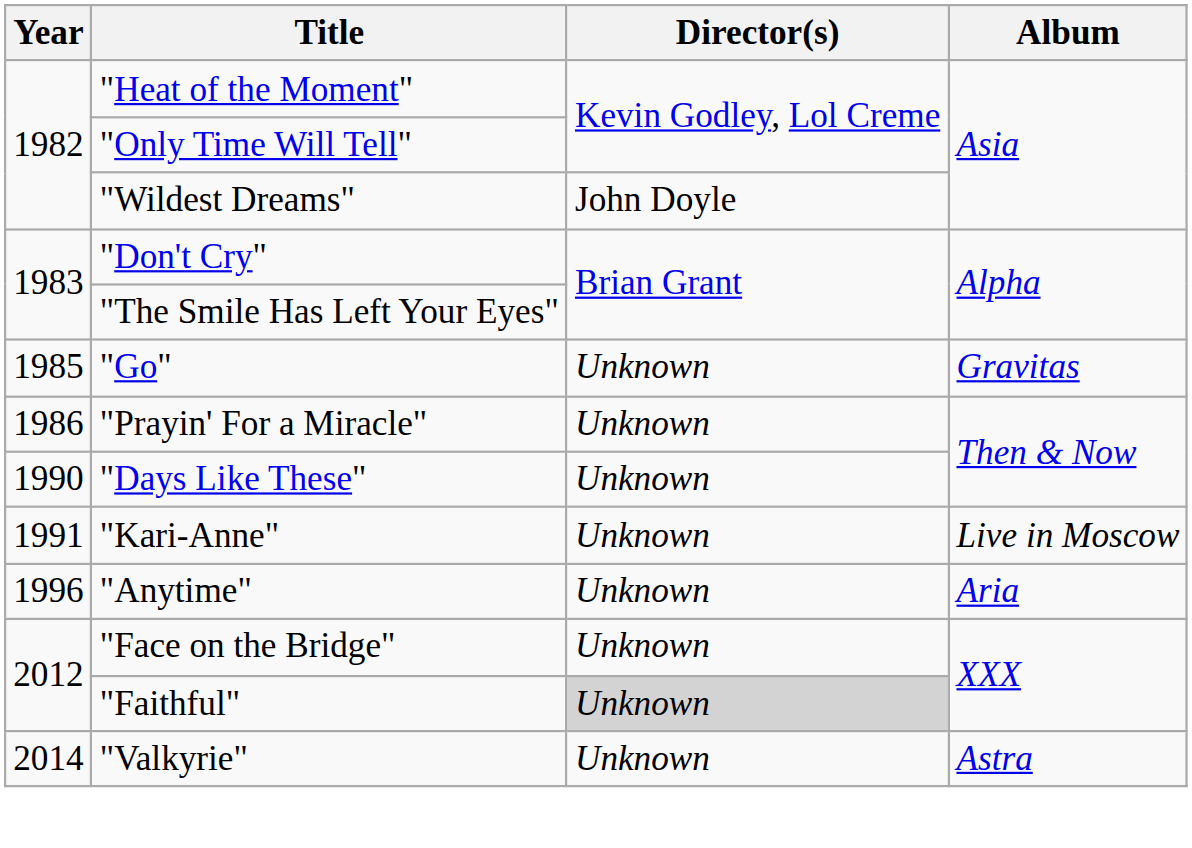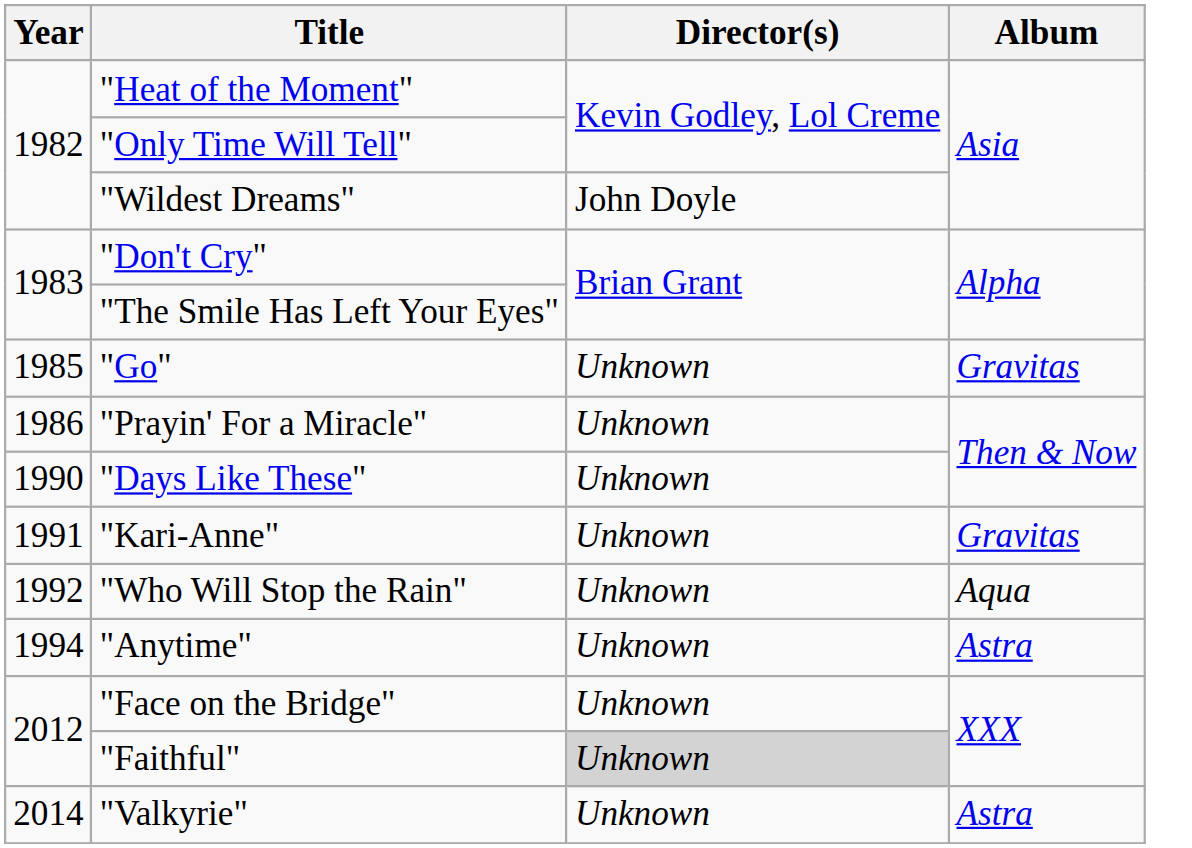"Kari-Anne" | Album: Live in Moscow -> Gravitas
+ row: 1992 | "Who Will Stop the Rain" | Unknown | Aqua
"Anytime" | Year: 1996 -> 1994
"Anytime" | Album: Aria -> Astra
